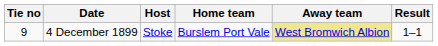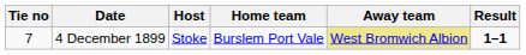4 December 1899 | Tie no: 9 -> 7
4 December 1899 | Result: normal -> bold
